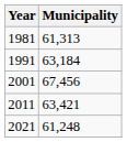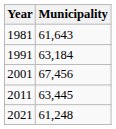1981 | Municipality: 61,313 -> 61,643
2011 | Municipality: 63,421 -> 63,445
